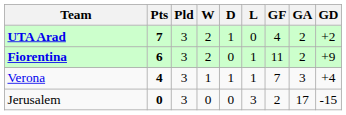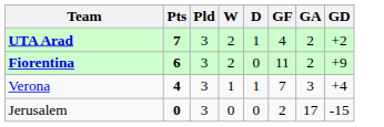- column: L | 0 | 1 | 1 | 3
